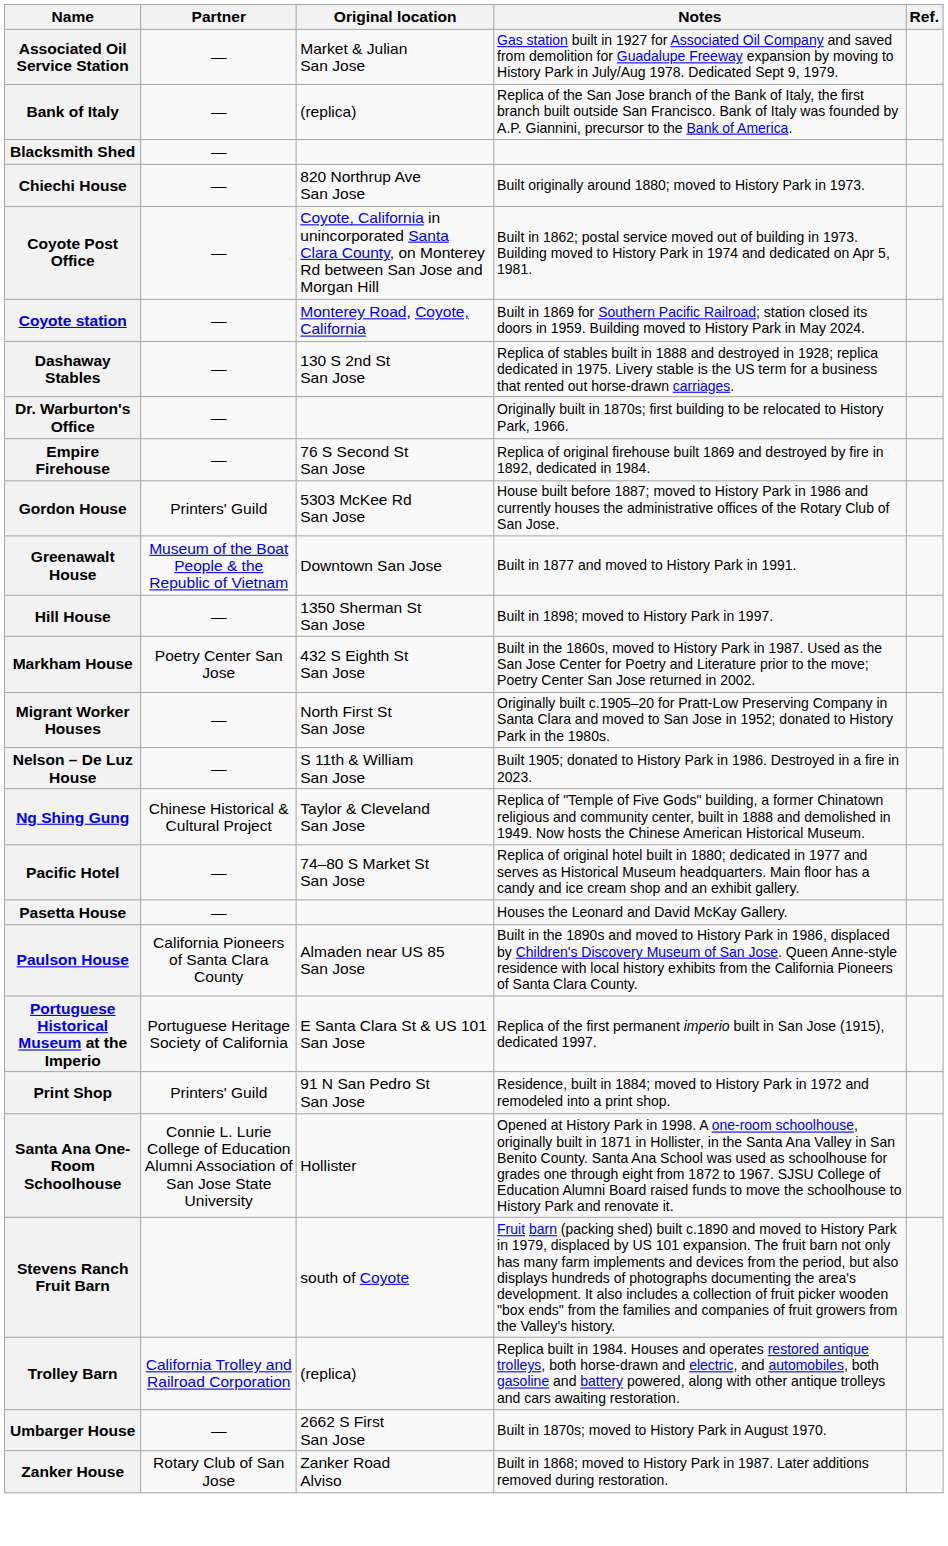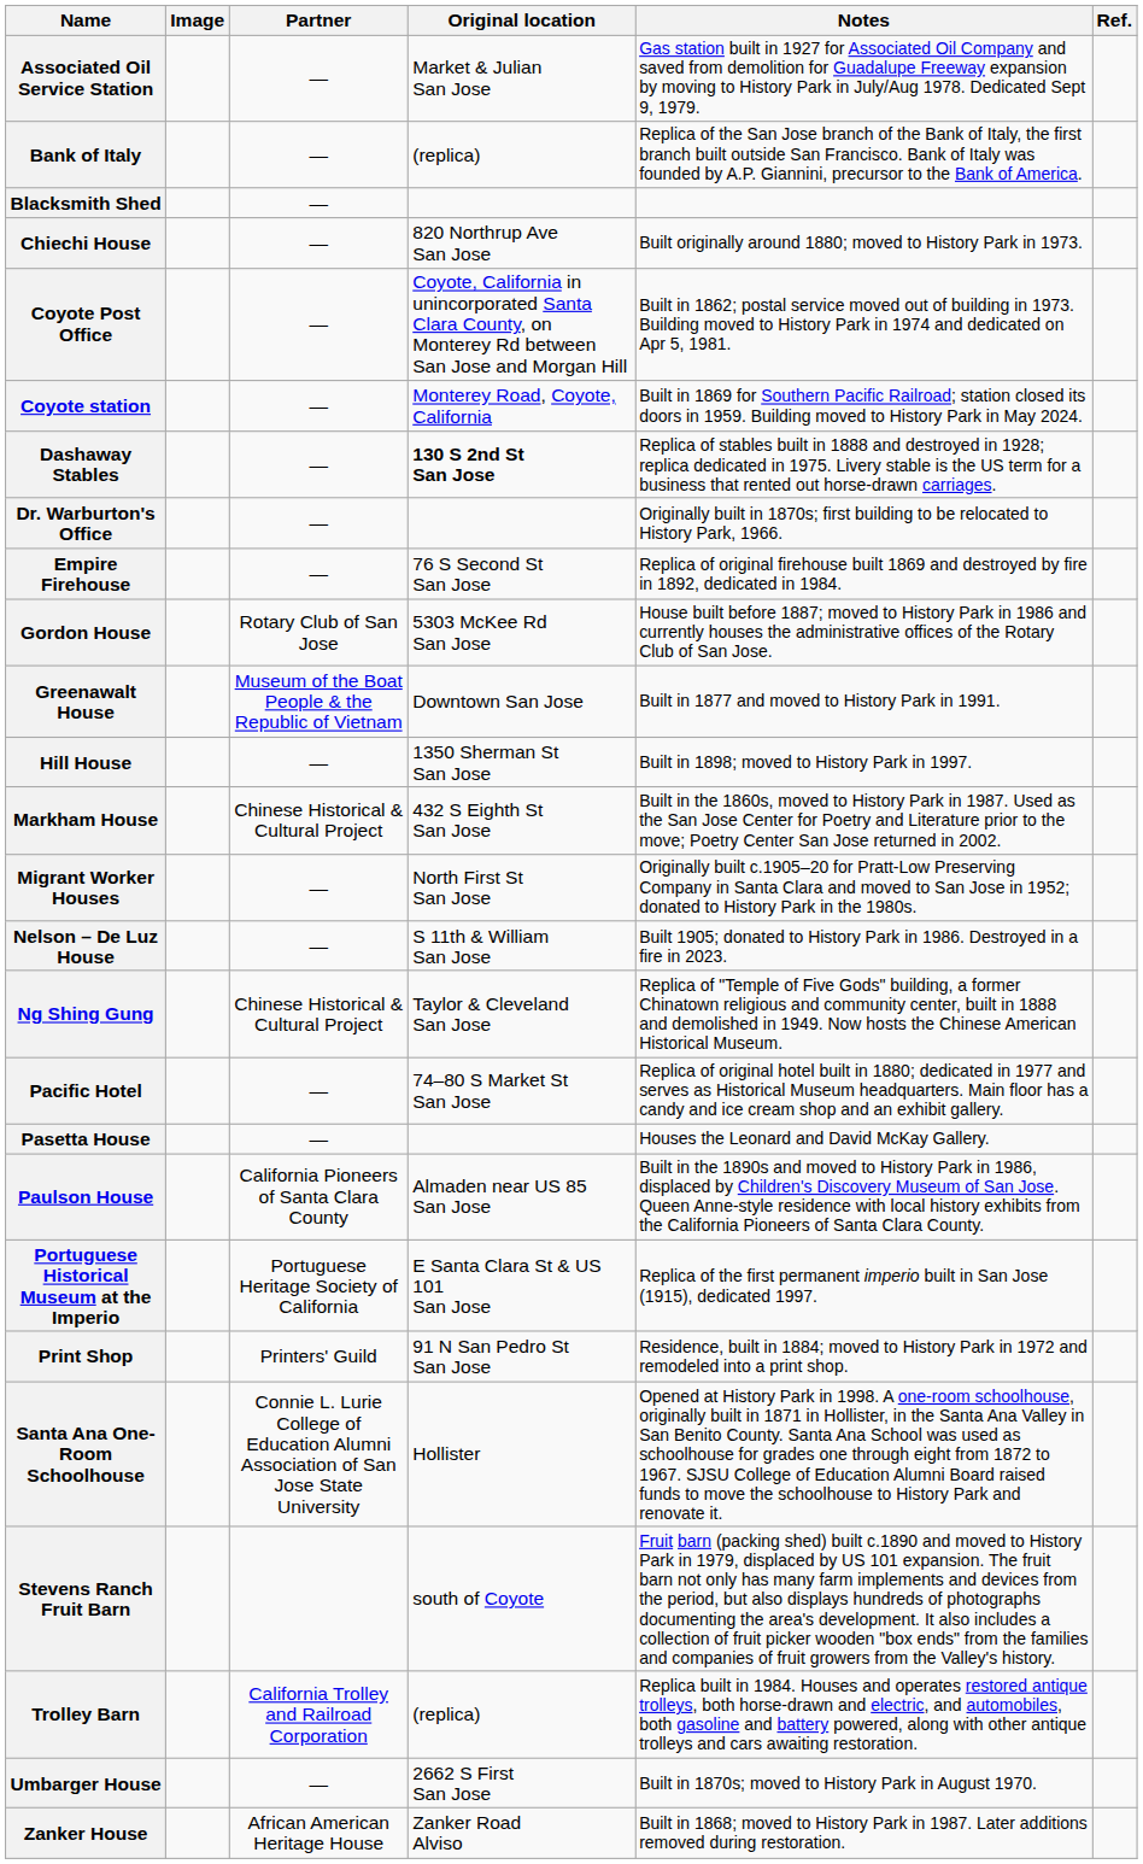+ column: Image
Dashaway Stables | Original location: normal -> bold
Gordon House | Partner: Printers' Guild -> Rotary Club of San Jose
Markham House | Partner: Poetry Center San Jose -> Chinese Historical & Cultural Project
Zanker House | Partner: Rotary Club of San Jose -> African American Heritage House
